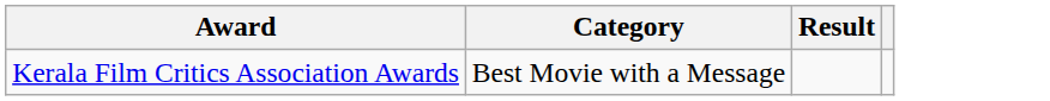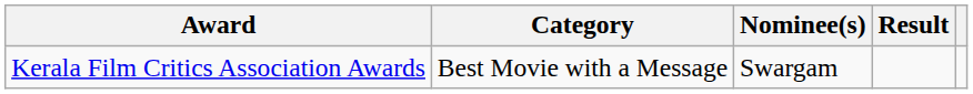+ column: Nominee(s) | Swargam
